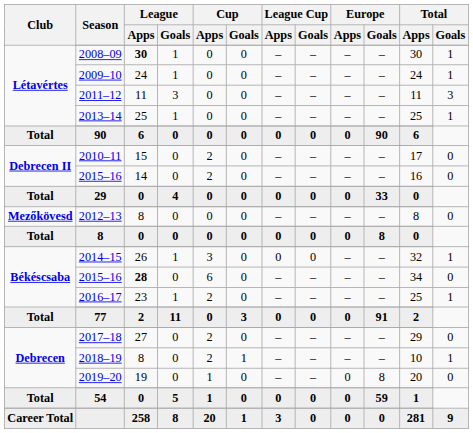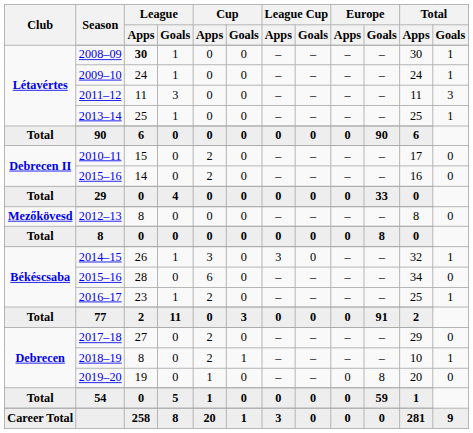2014–15 | League Cup / Apps: 0 -> 3
Békéscsaba / 2015–16 | League / Apps: bold -> normal
